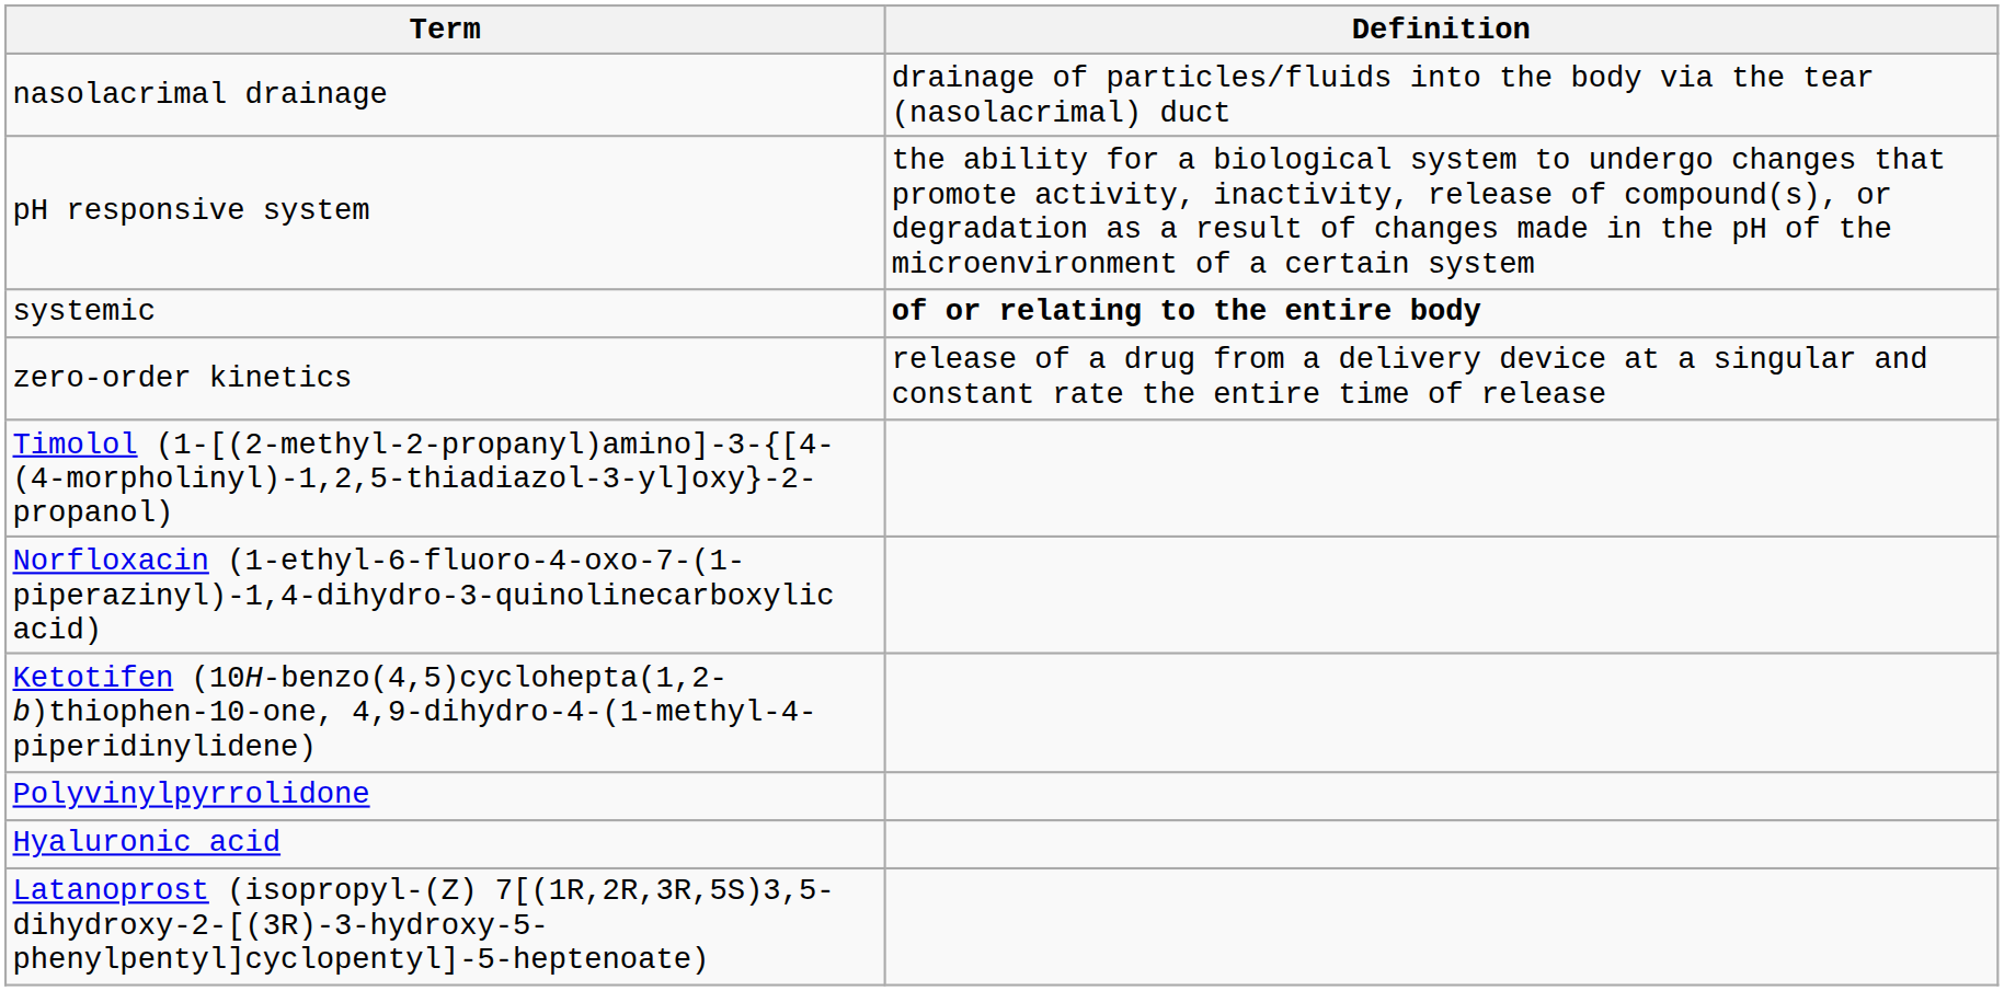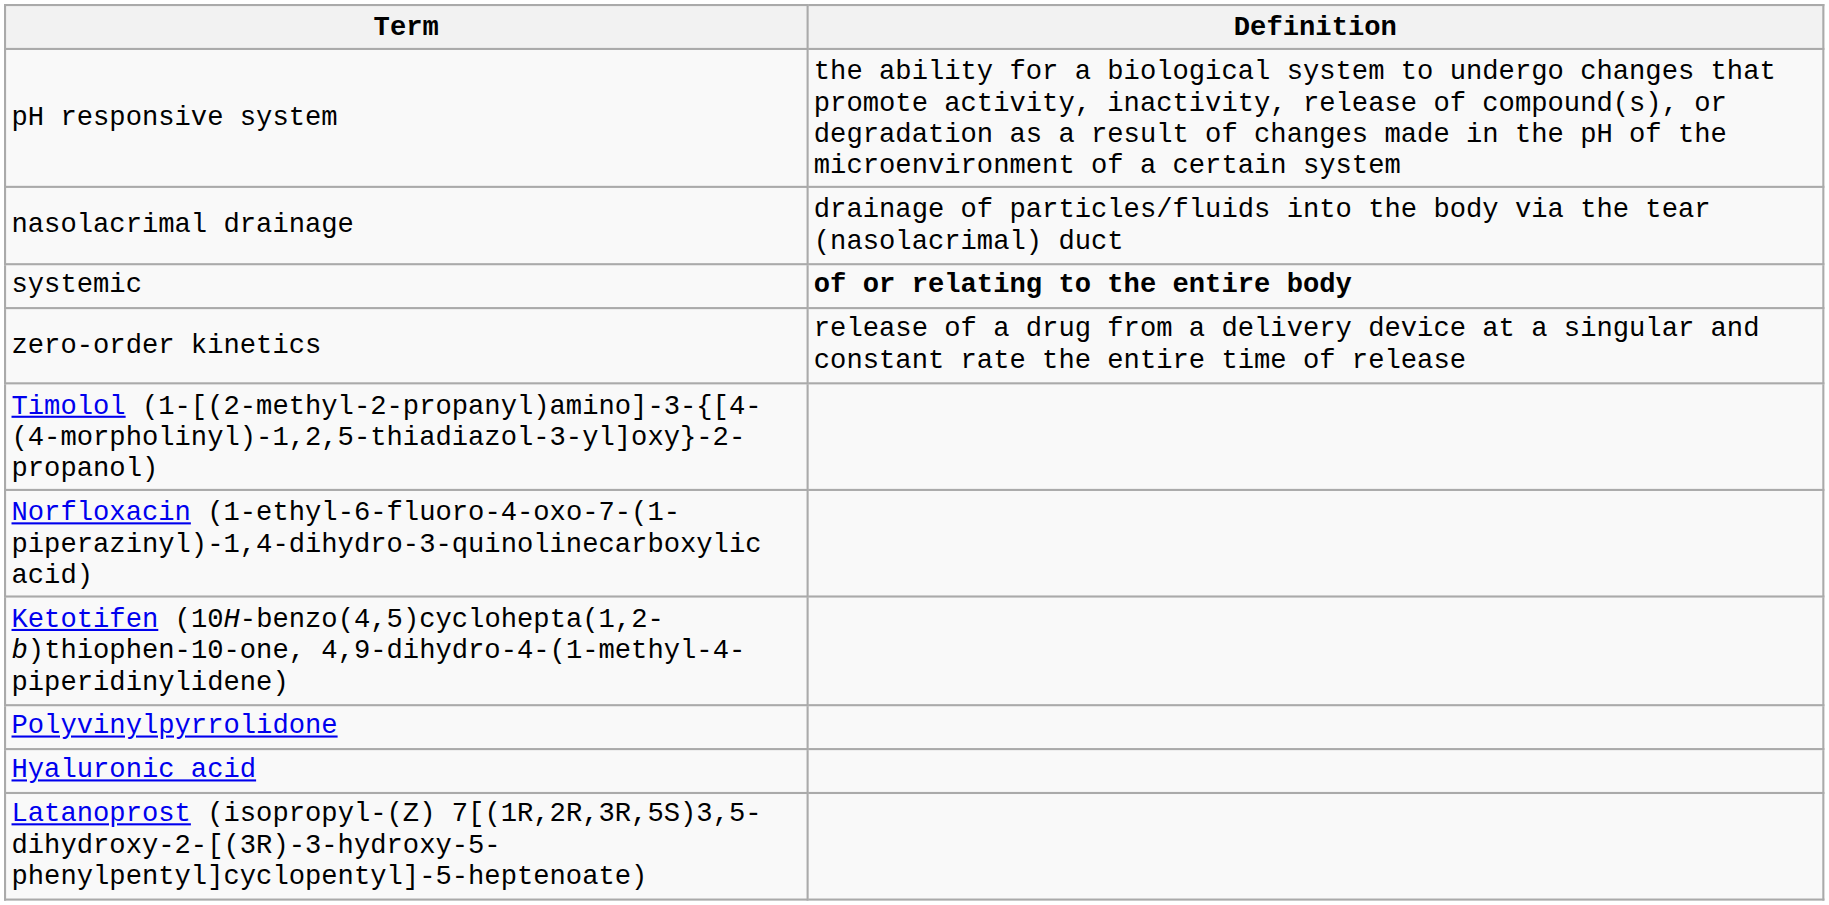rows swapped: pH responsive system <-> nasolacrimal drainage
